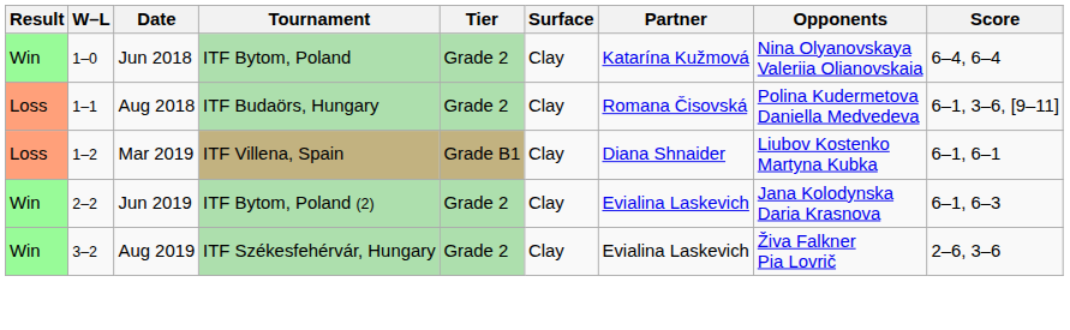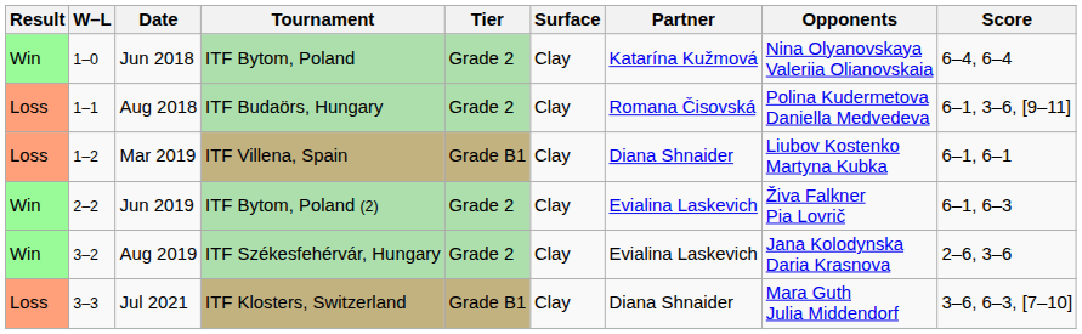Jun 2019 | Opponents: Jana Kolodynska Daria Krasnova -> Živa Falkner Pia Lovrič
Aug 2019 | Opponents: Živa Falkner Pia Lovrič -> Jana Kolodynska Daria Krasnova
+ row: Loss | 3–3 | Jul 2021 | ITF Klosters, Switzerland | Grade B1 | Clay | Diana Shnaider | Mara Guth Julia Middendorf | 3–6, 6–3, [7–10]
